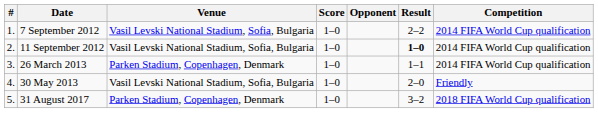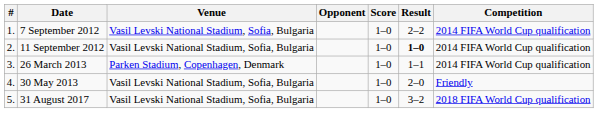columns swapped: Opponent <-> Score
31 August 2017 | Venue: Parken Stadium, Copenhagen, Denmark -> Vasil Levski National Stadium, Sofia, Bulgaria
